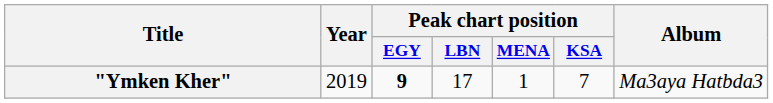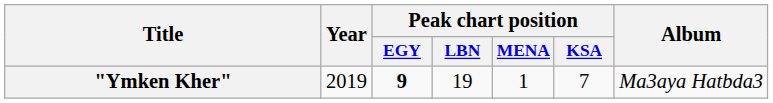"Ymken Kher" | Peak chart position / LBN: 17 -> 19
